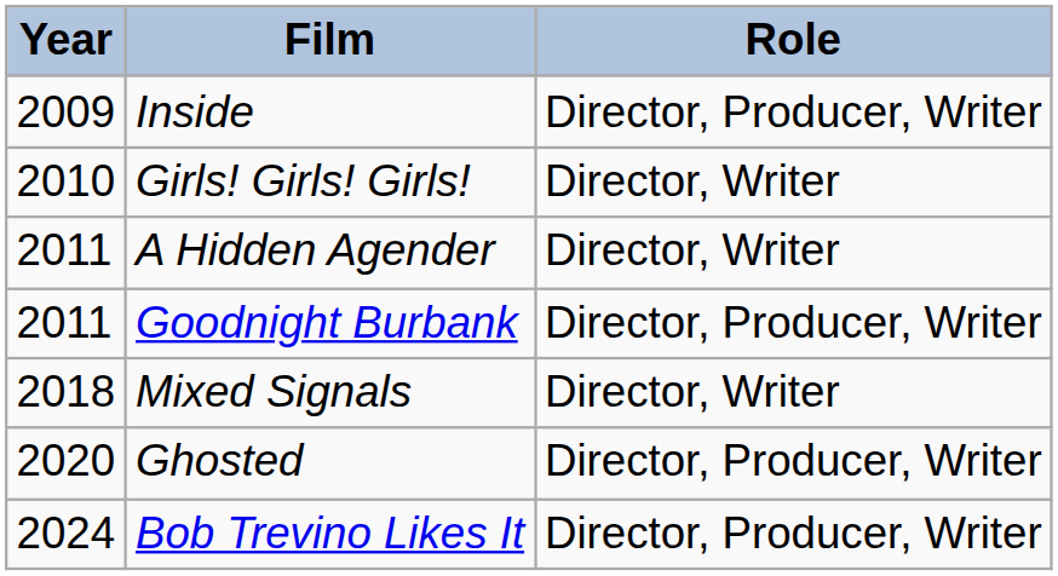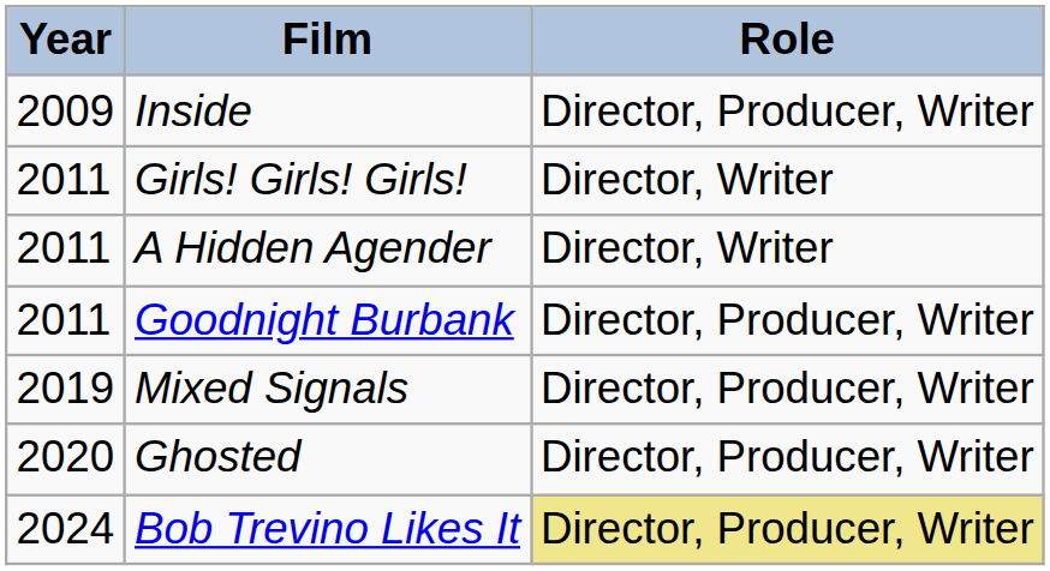Girls! Girls! Girls! | Year: 2010 -> 2011
Mixed Signals | Year: 2018 -> 2019
Mixed Signals | Role: Director, Writer -> Director, Producer, Writer
Bob Trevino Likes It | Role: no background -> khaki background
